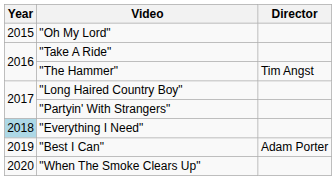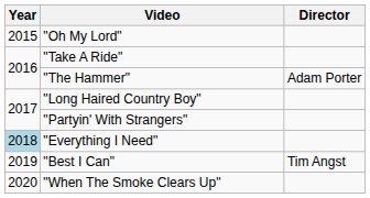"The Hammer" | Director: Tim Angst -> Adam Porter
"Best I Can" | Director: Adam Porter -> Tim Angst
